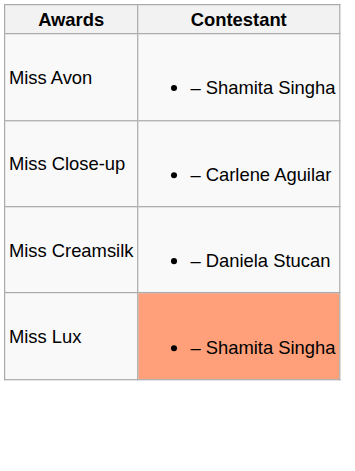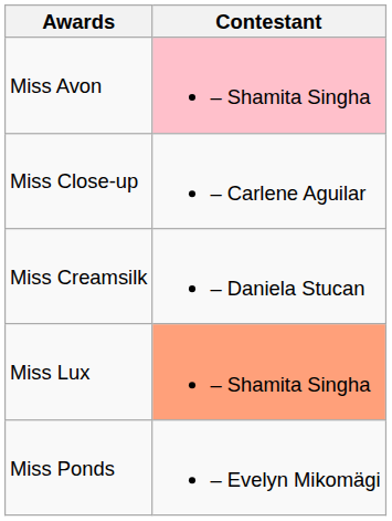Miss Avon | Contestant: no background -> pink background
+ row: Miss Ponds | – Evelyn Mikomägi
